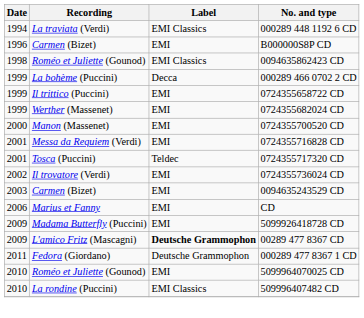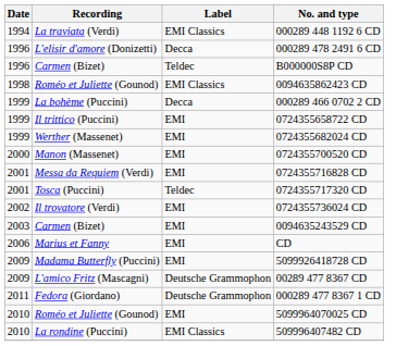+ row: 1996 | L'elisir d'amore (Donizetti) | Decca | 000289 478 2491 6 CD
B000000S8P CD | Label: EMI -> Teldec
00289 477 8367 CD | Label: bold -> normal
